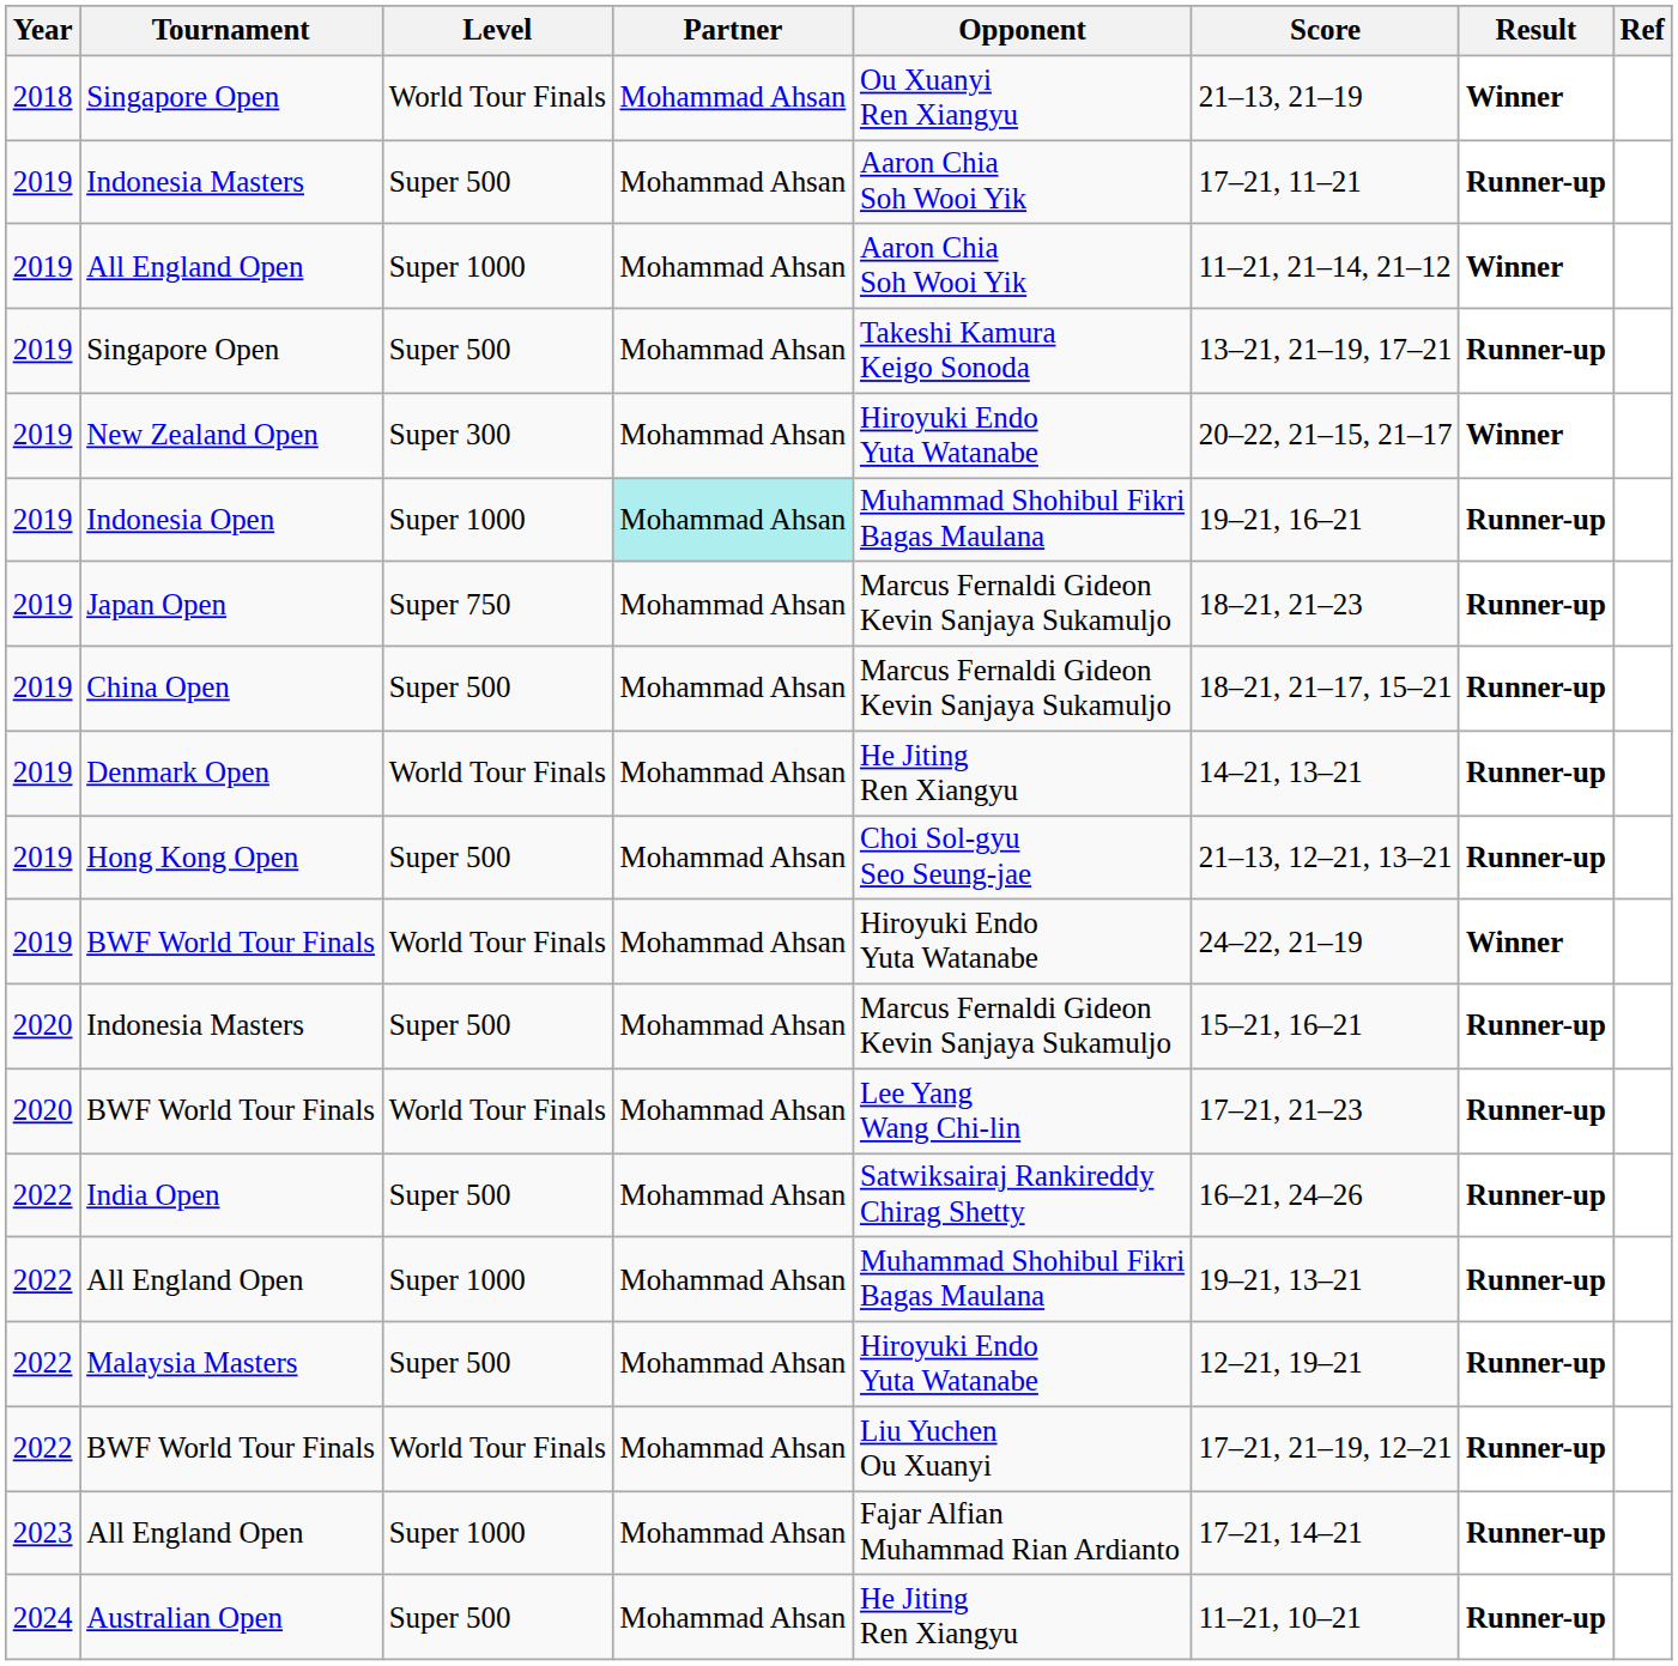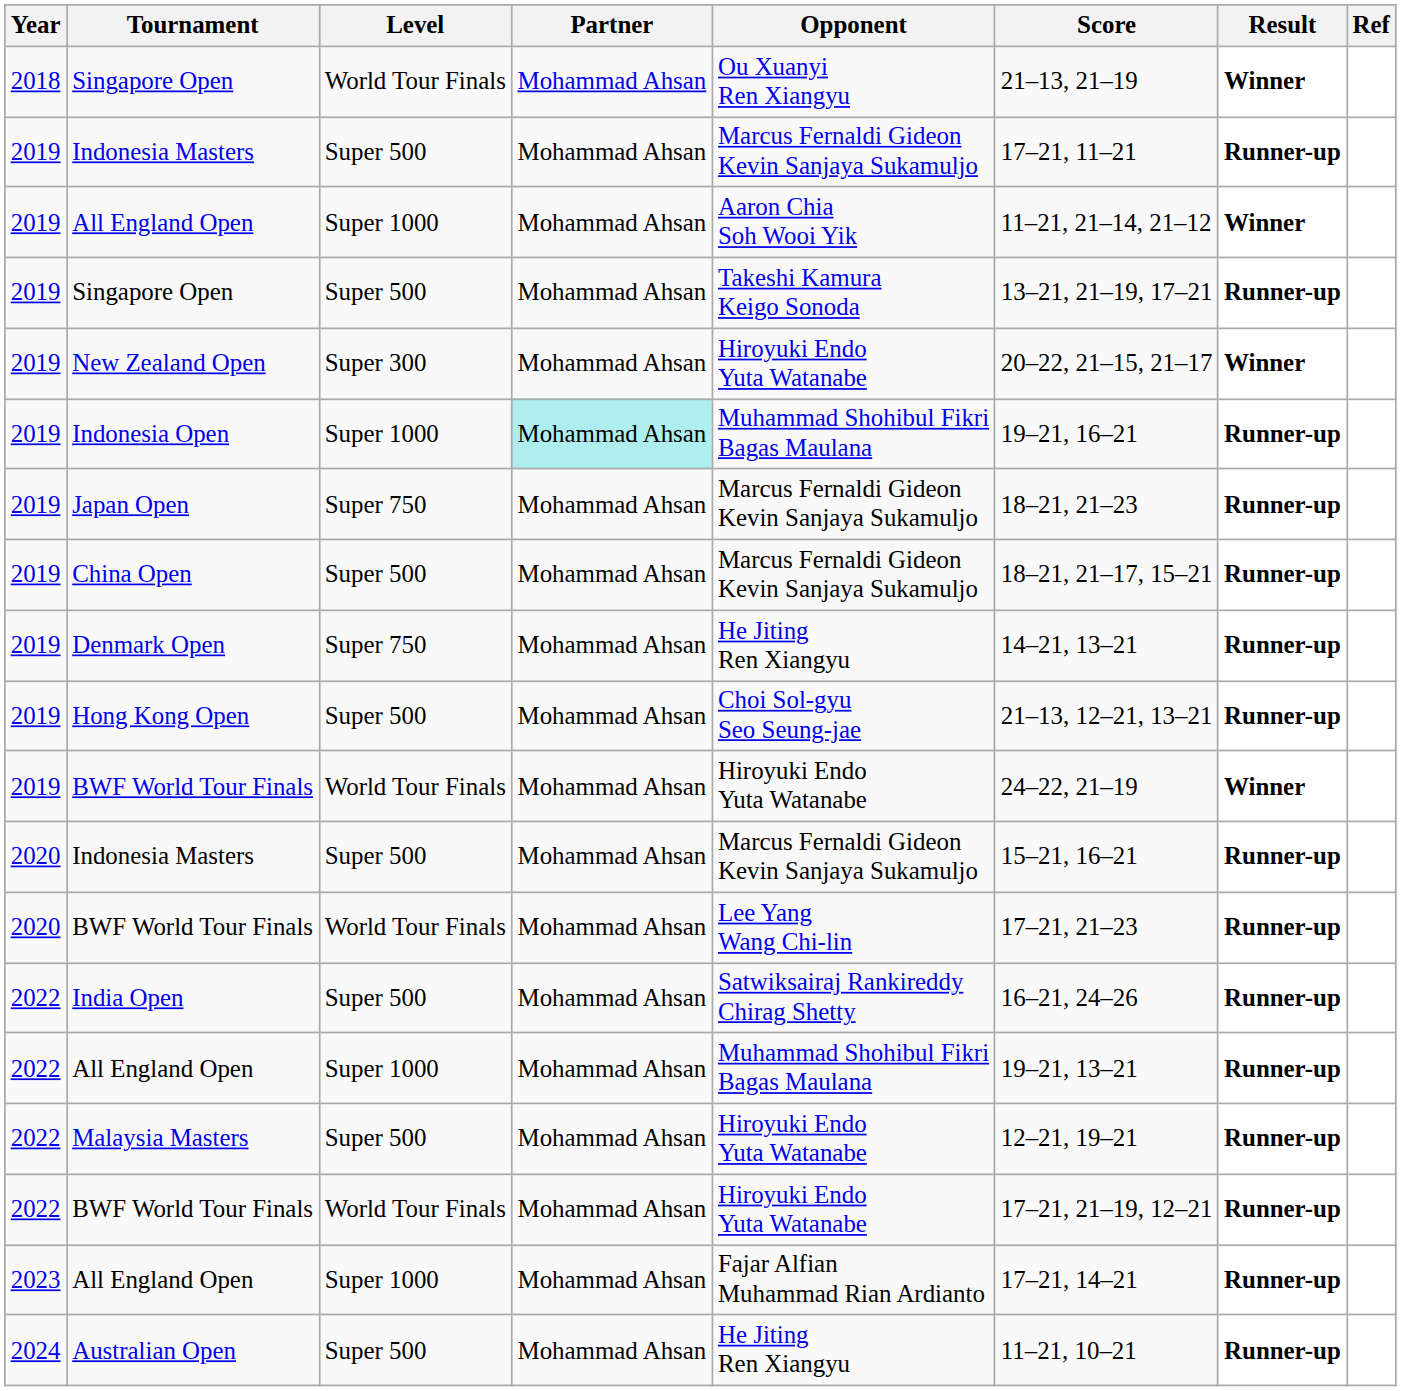2019 / Indonesia Masters | Opponent: Aaron Chia Soh Wooi Yik -> Marcus Fernaldi Gideon Kevin Sanjaya Sukamuljo
Denmark Open | Level: World Tour Finals -> Super 750
2022 / BWF World Tour Finals | Opponent: Liu Yuchen Ou Xuanyi -> Hiroyuki Endo Yuta Watanabe
